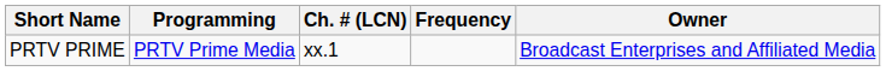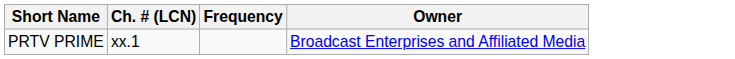- column: Programming | PRTV Prime Media
